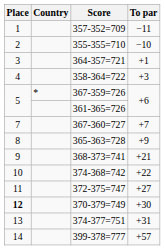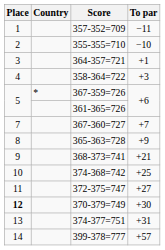374-368=742 | To par: +22 -> +25
